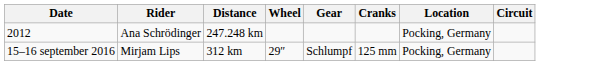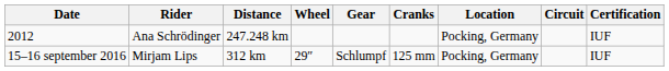+ column: Certification | IUF | IUF
